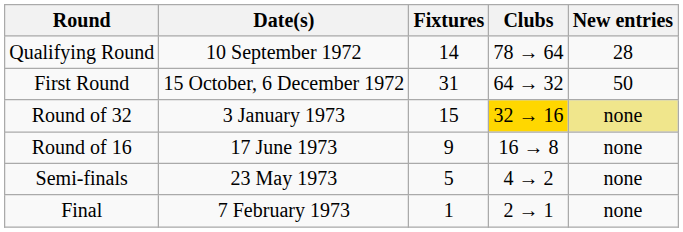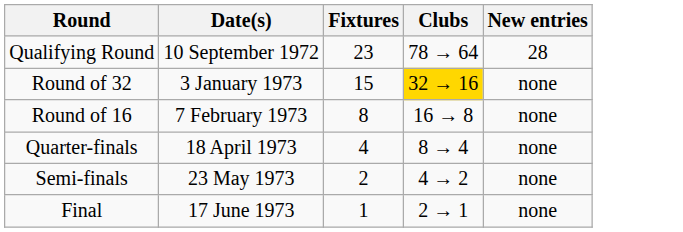Qualifying Round | Fixtures: 14 -> 23
- row: First Round | 15 October, 6 December 1972 | 31 | 64 → 32 | 50
Round of 32 | New entries: khaki background -> no background
Round of 16 | Date(s): 17 June 1973 -> 7 February 1973
Round of 16 | Fixtures: 9 -> 8
+ row: Quarter-finals | 18 April 1973 | 4 | 8 → 4 | none
Semi-finals | Fixtures: 5 -> 2
Final | Date(s): 7 February 1973 -> 17 June 1973
